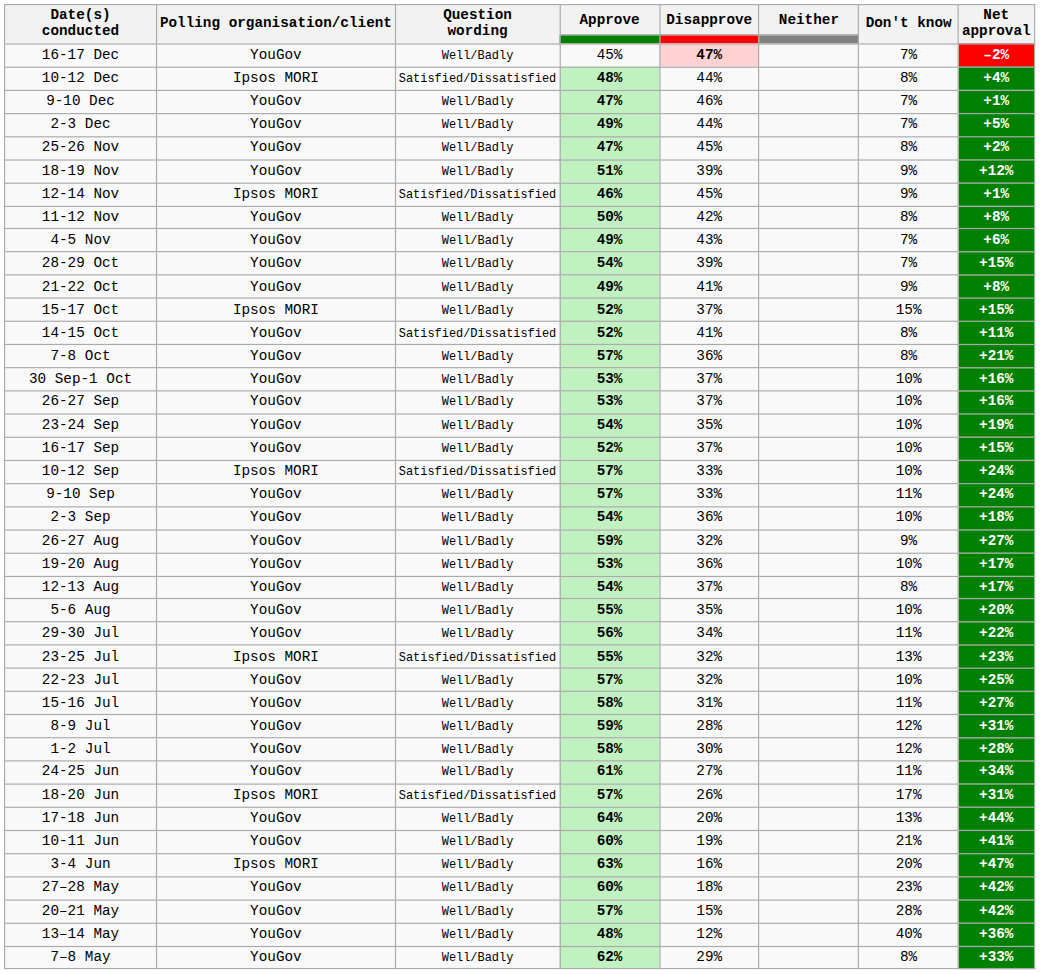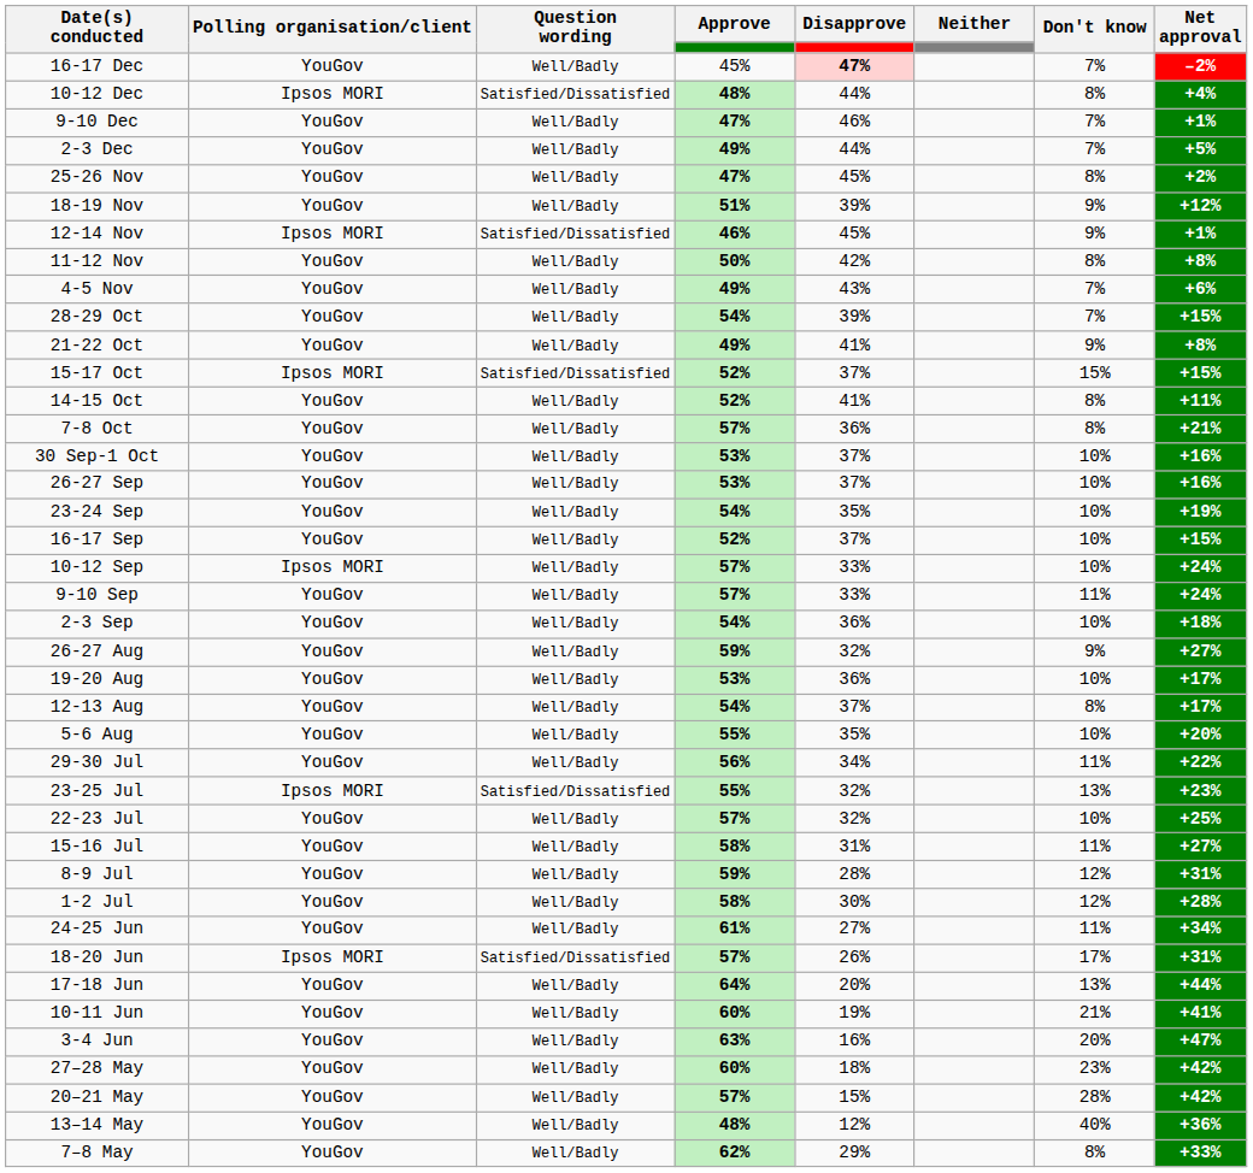15-17 Oct | Question wording: Well/Badly -> Satisfied/Dissatisfied
14-15 Oct | Question wording: Satisfied/Dissatisfied -> Well/Badly
10-12 Sep | Question wording: Satisfied/Dissatisfied -> Well/Badly
3-4 Jun | Polling organisation/client: Ipsos MORI -> YouGov
